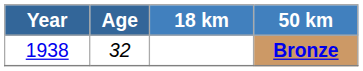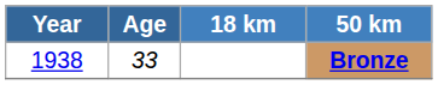Bronze | Age: 32 -> 33
